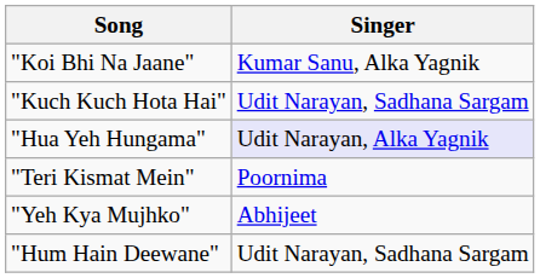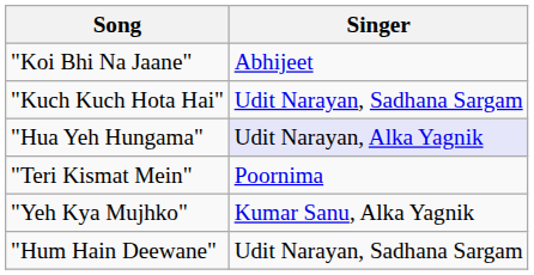"Koi Bhi Na Jaane" | Singer: Kumar Sanu, Alka Yagnik -> Abhijeet
"Yeh Kya Mujhko" | Singer: Abhijeet -> Kumar Sanu, Alka Yagnik
